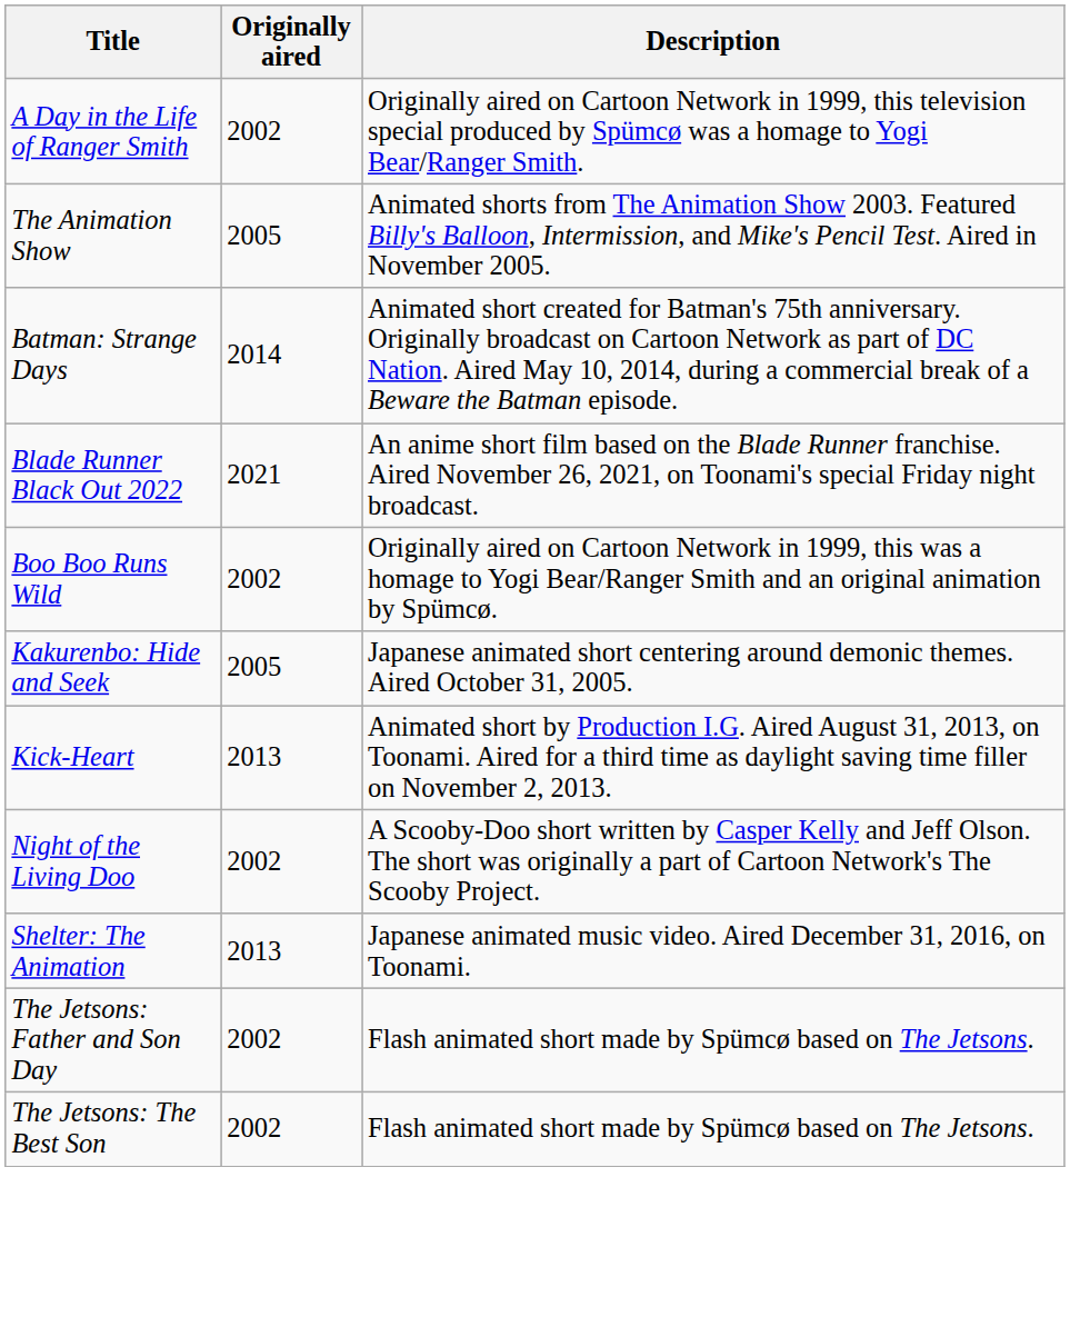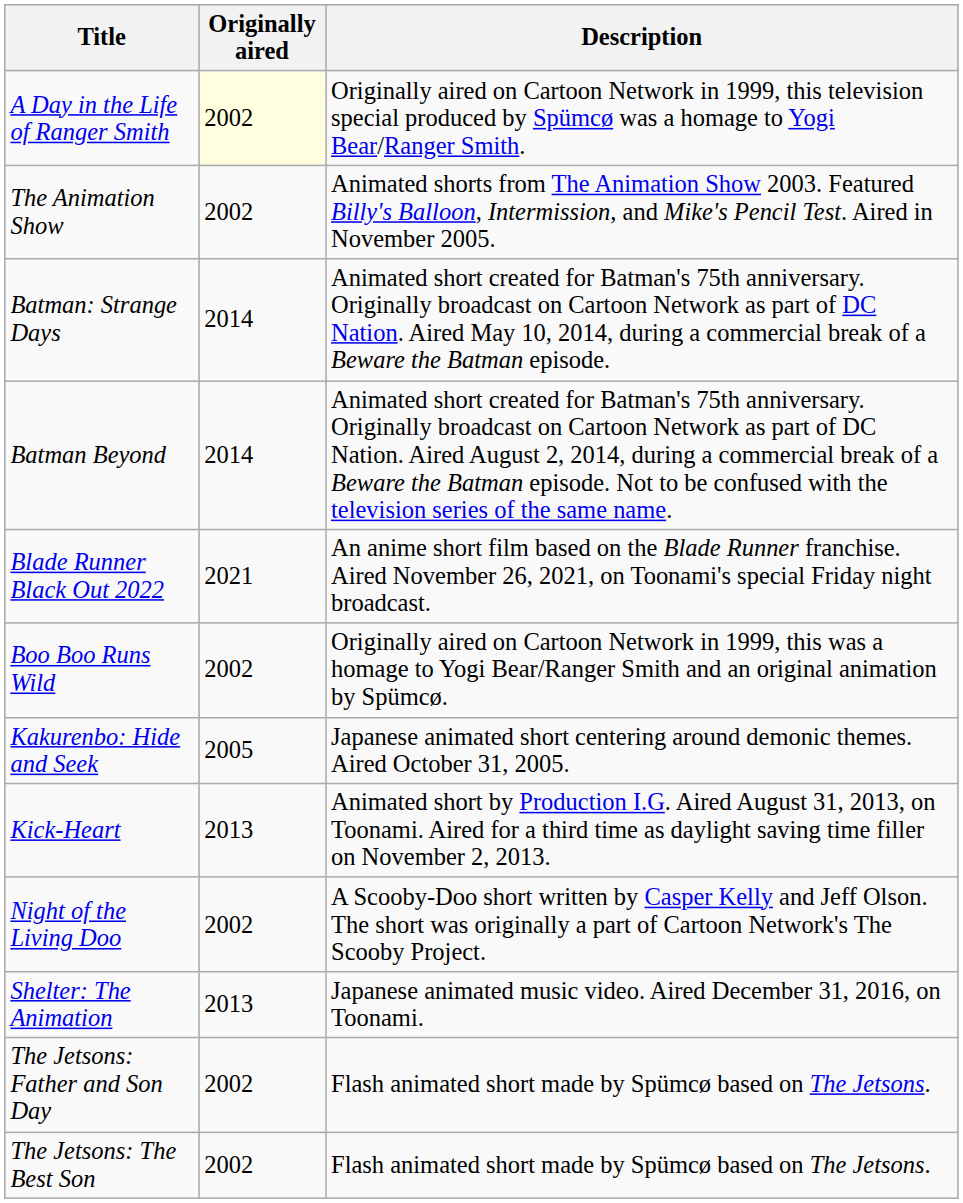A Day in the Life of Ranger Smith | Originally aired: no background -> lightyellow background
The Animation Show | Originally aired: 2005 -> 2002
+ row: Batman Beyond | 2014 | Animated short created for Batman's 75th anniversary. Originally broadcast on Cartoon Network as part of DC Nation. Aired August 2, 2014, during a commercial break of a Beware the Batman episode. Not to be confused with the television series of the same name.
